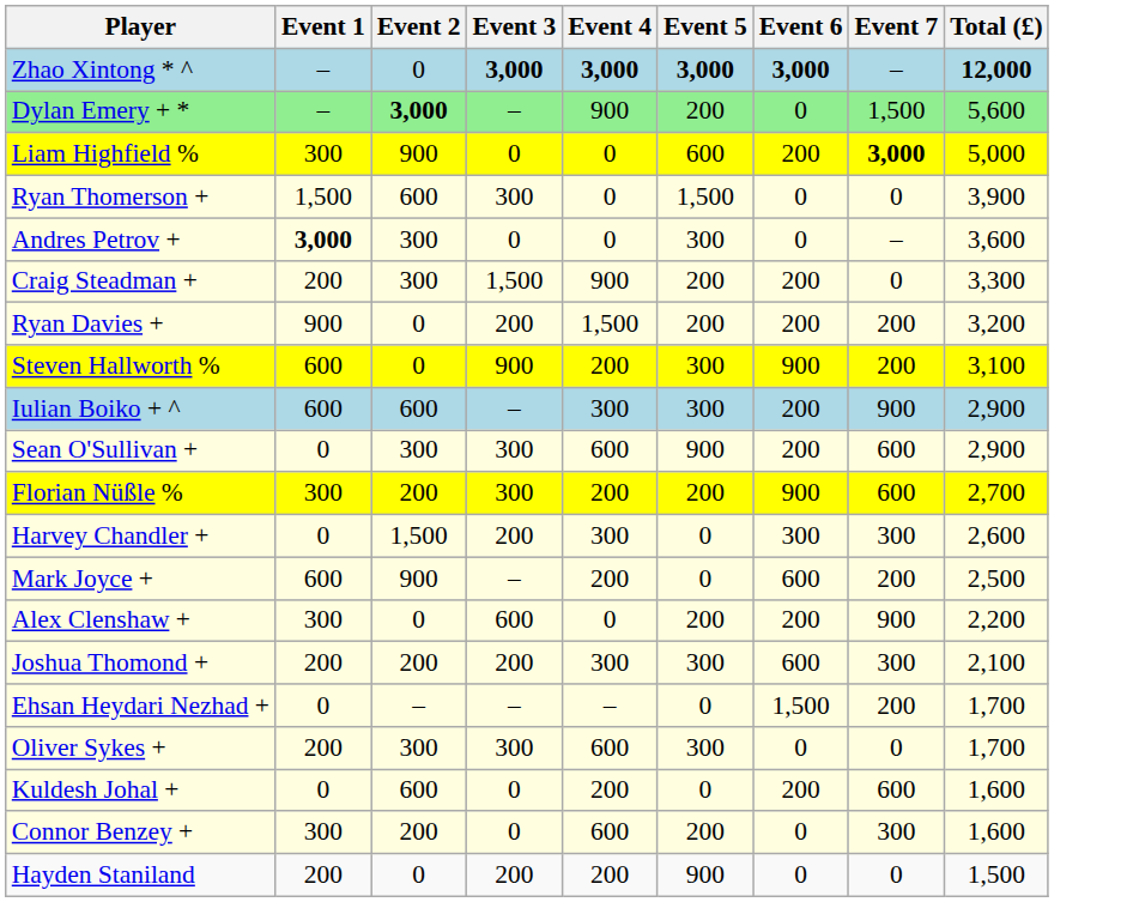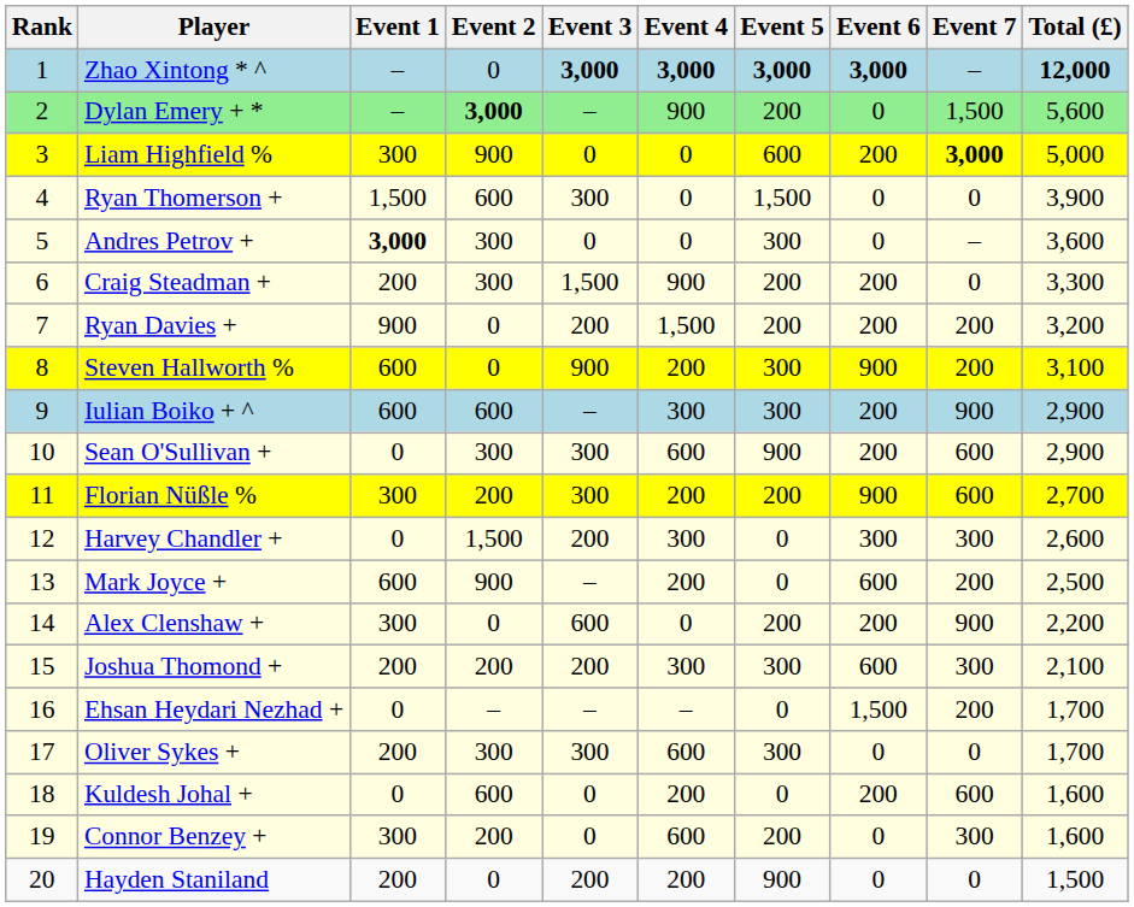+ column: Rank | 1 | 2 | 3 | 4 | 5 | 6 | 7 | 8 | 9 | 10 | 11 | 12 | 13 | 14 | 15 | 16 | 17 | 18 | 19 | 20
